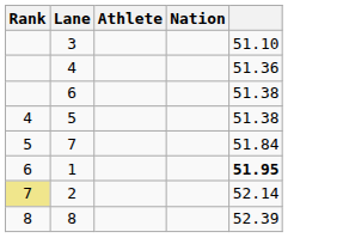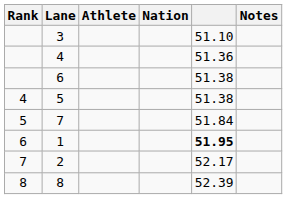+ column: Notes
2 | Rank: khaki background -> no background
2 | column 5: 52.14 -> 52.17
